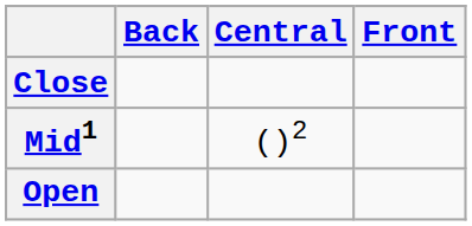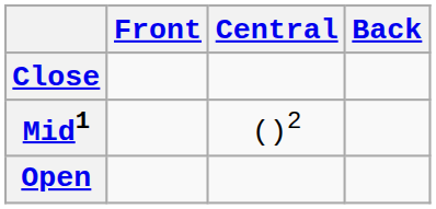columns swapped: Front <-> Back
